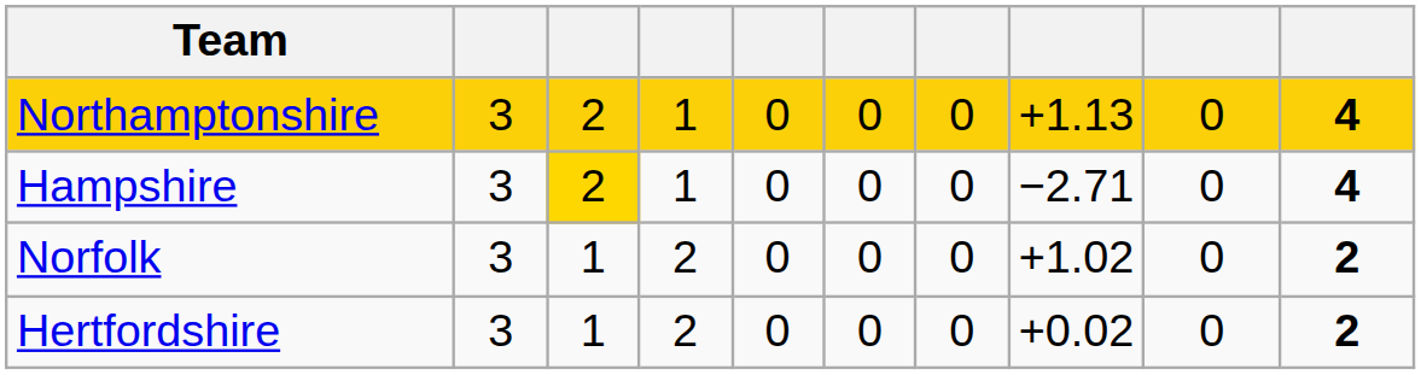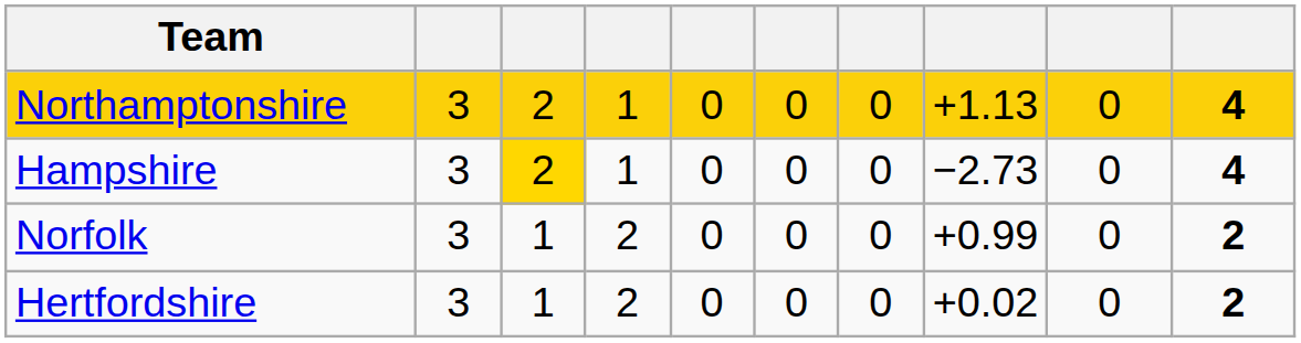Hampshire | column 8: −2.71 -> −2.73
Norfolk | column 8: +1.02 -> +0.99
